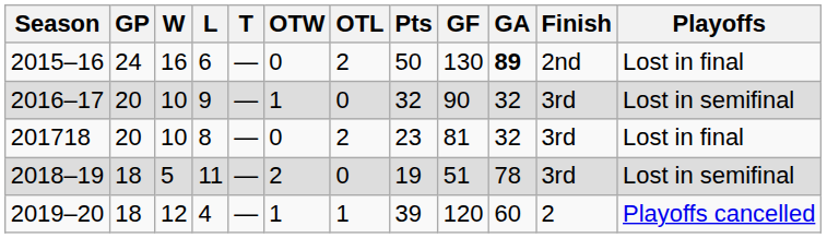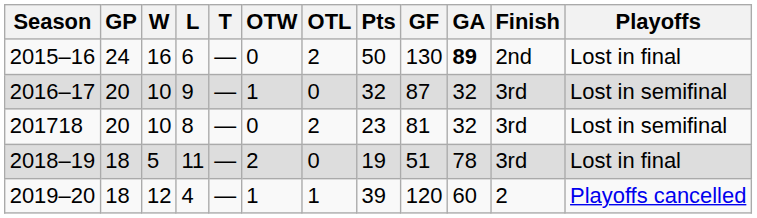2016–17 | GF: 90 -> 87
201718 | Playoffs: Lost in final -> Lost in semifinal
2018–19 | Playoffs: Lost in semifinal -> Lost in final
